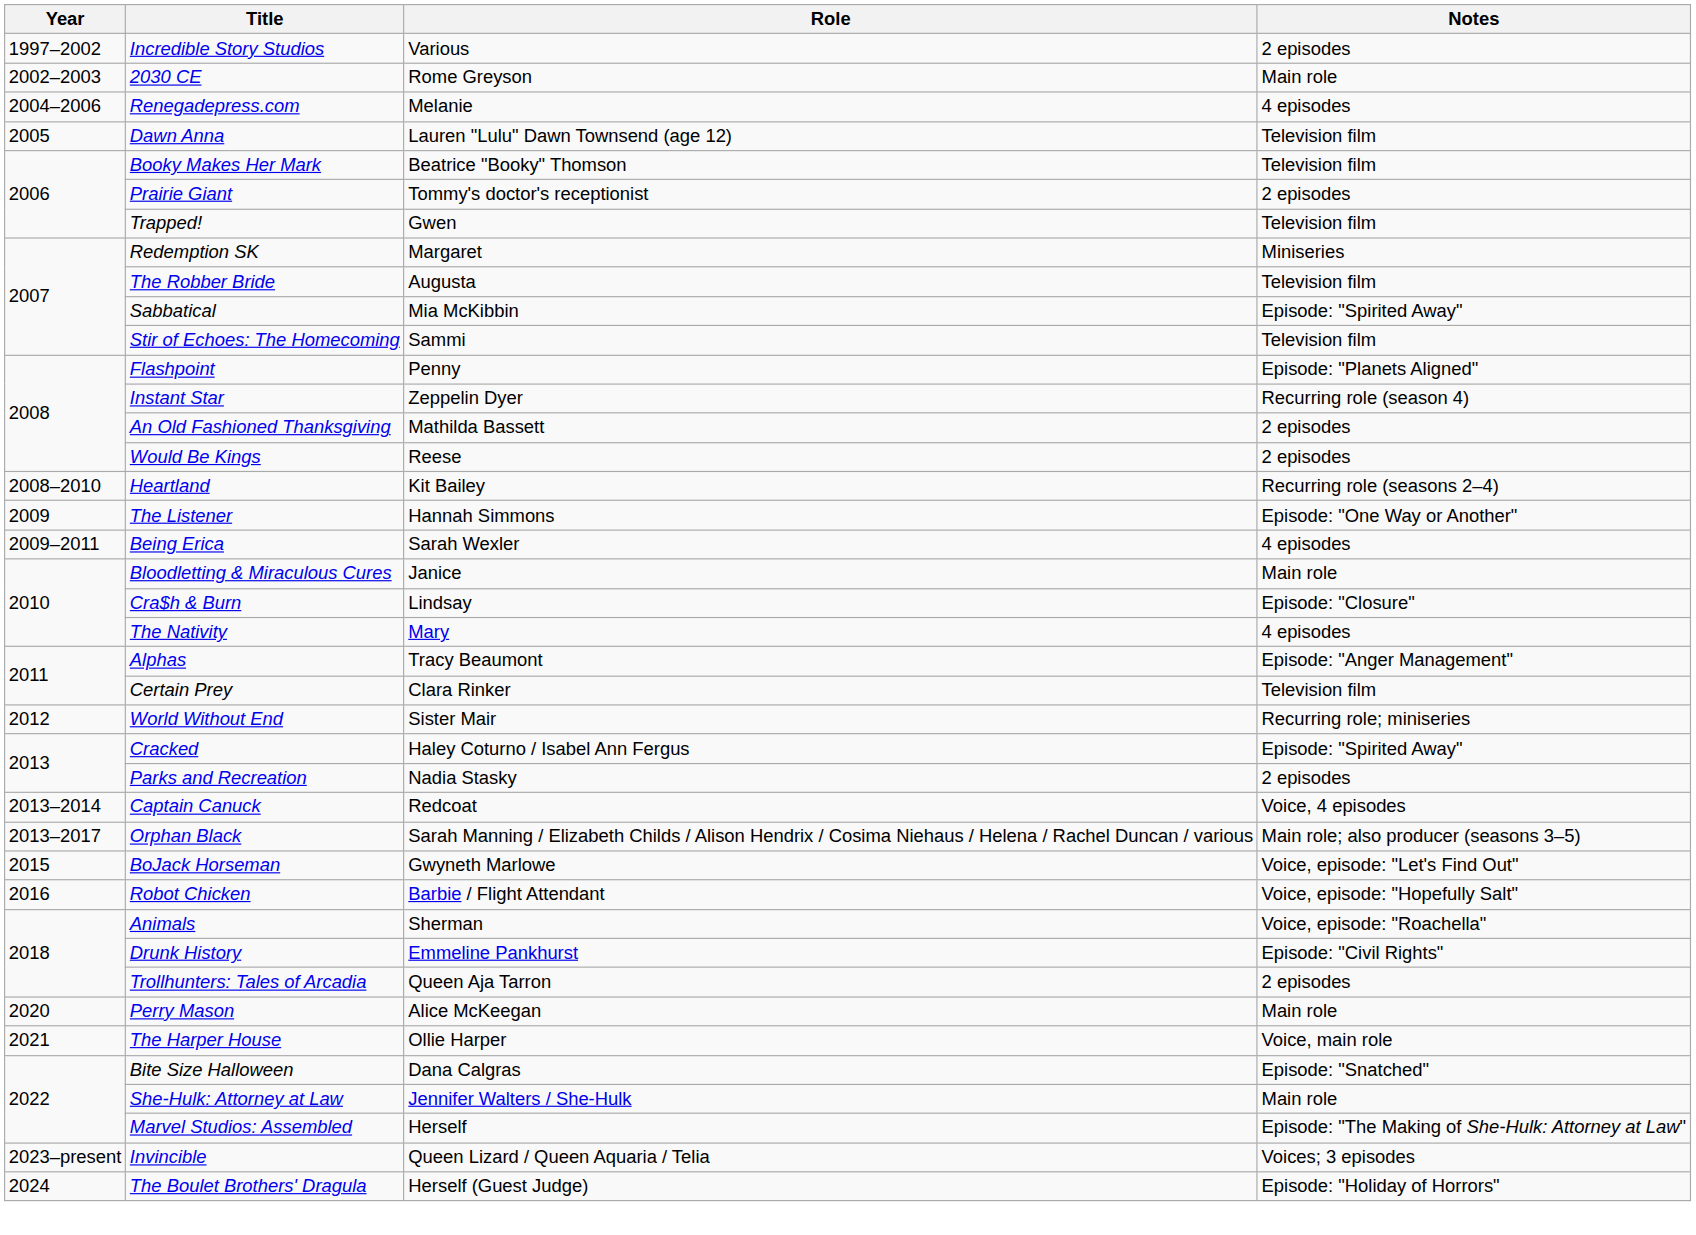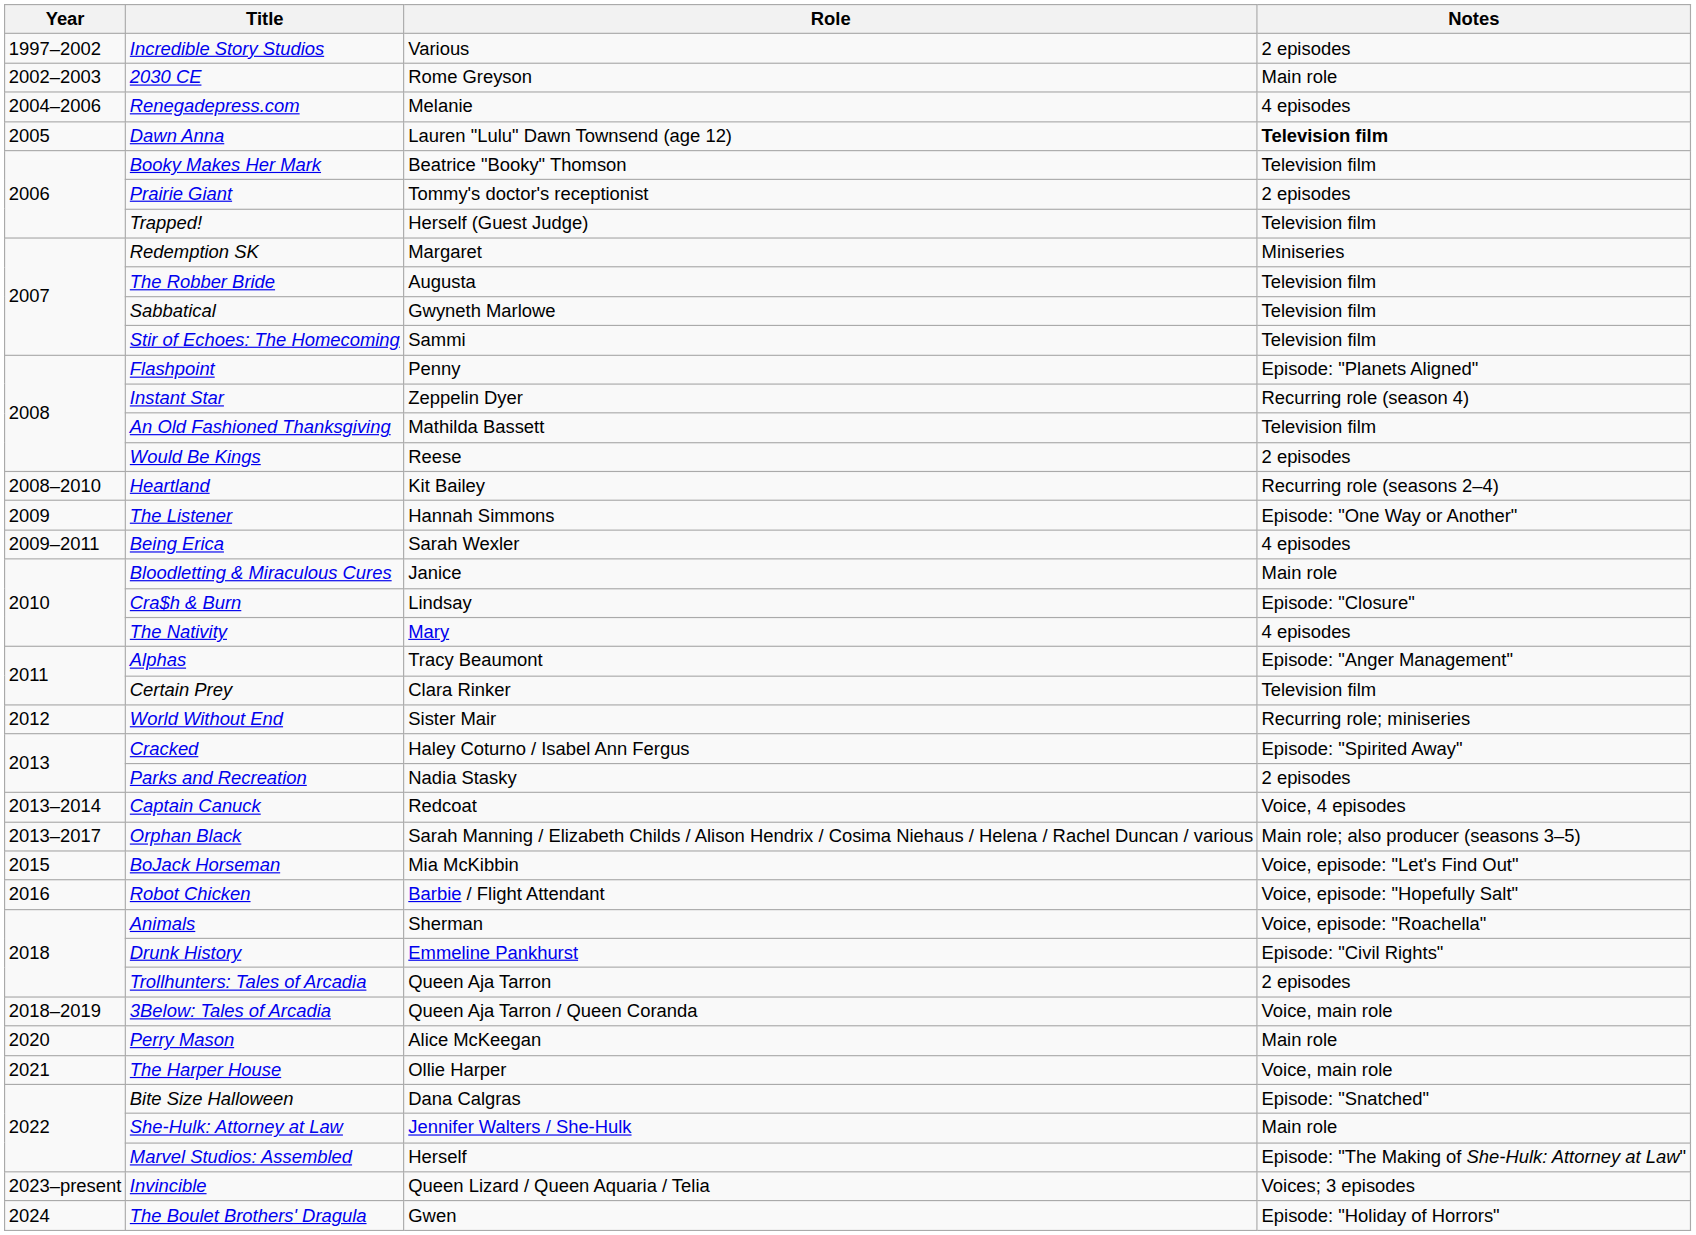Dawn Anna | Notes: normal -> bold
Trapped! | Role: Gwen -> Herself (Guest Judge)
Sabbatical | Role: Mia McKibbin -> Gwyneth Marlowe
Sabbatical | Notes: Episode: "Spirited Away" -> Television film
An Old Fashioned Thanksgiving | Notes: 2 episodes -> Television film
BoJack Horseman | Role: Gwyneth Marlowe -> Mia McKibbin
+ row: 2018–2019 | 3Below: Tales of Arcadia | Queen Aja Tarron / Queen Coranda | Voice, main role
The Boulet Brothers' Dragula | Role: Herself (Guest Judge) -> Gwen
